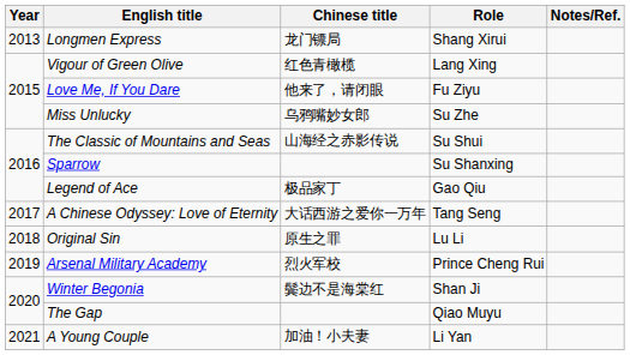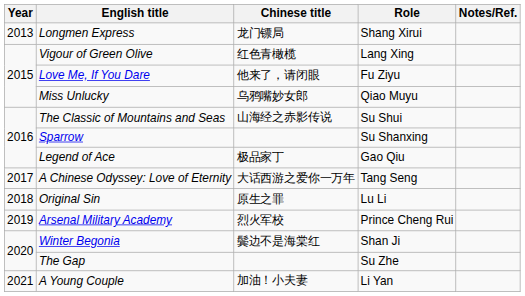Miss Unlucky | Role: Su Zhe -> Qiao Muyu
The Gap | Role: Qiao Muyu -> Su Zhe
